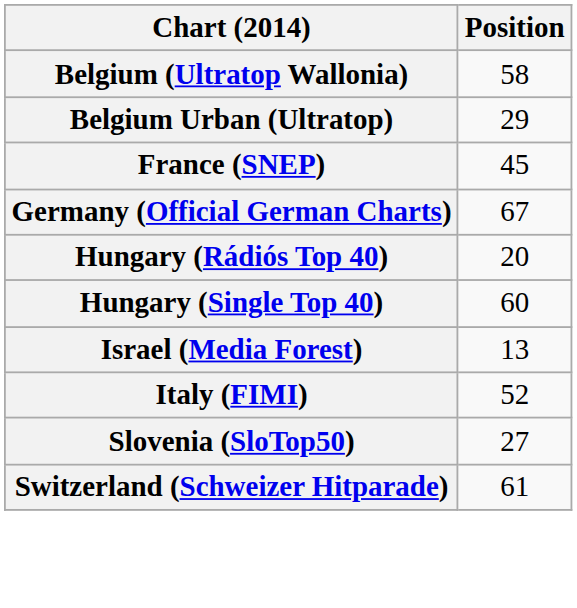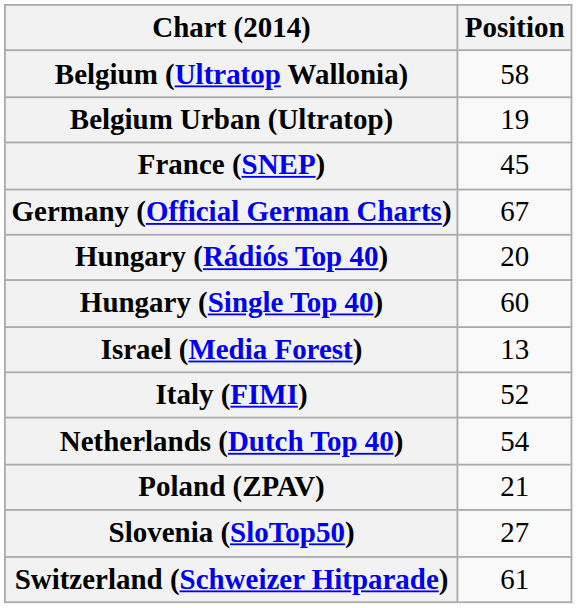Belgium Urban (Ultratop) | Position: 29 -> 19
+ row: Netherlands (Dutch Top 40) | 54
+ row: Poland (ZPAV) | 21
